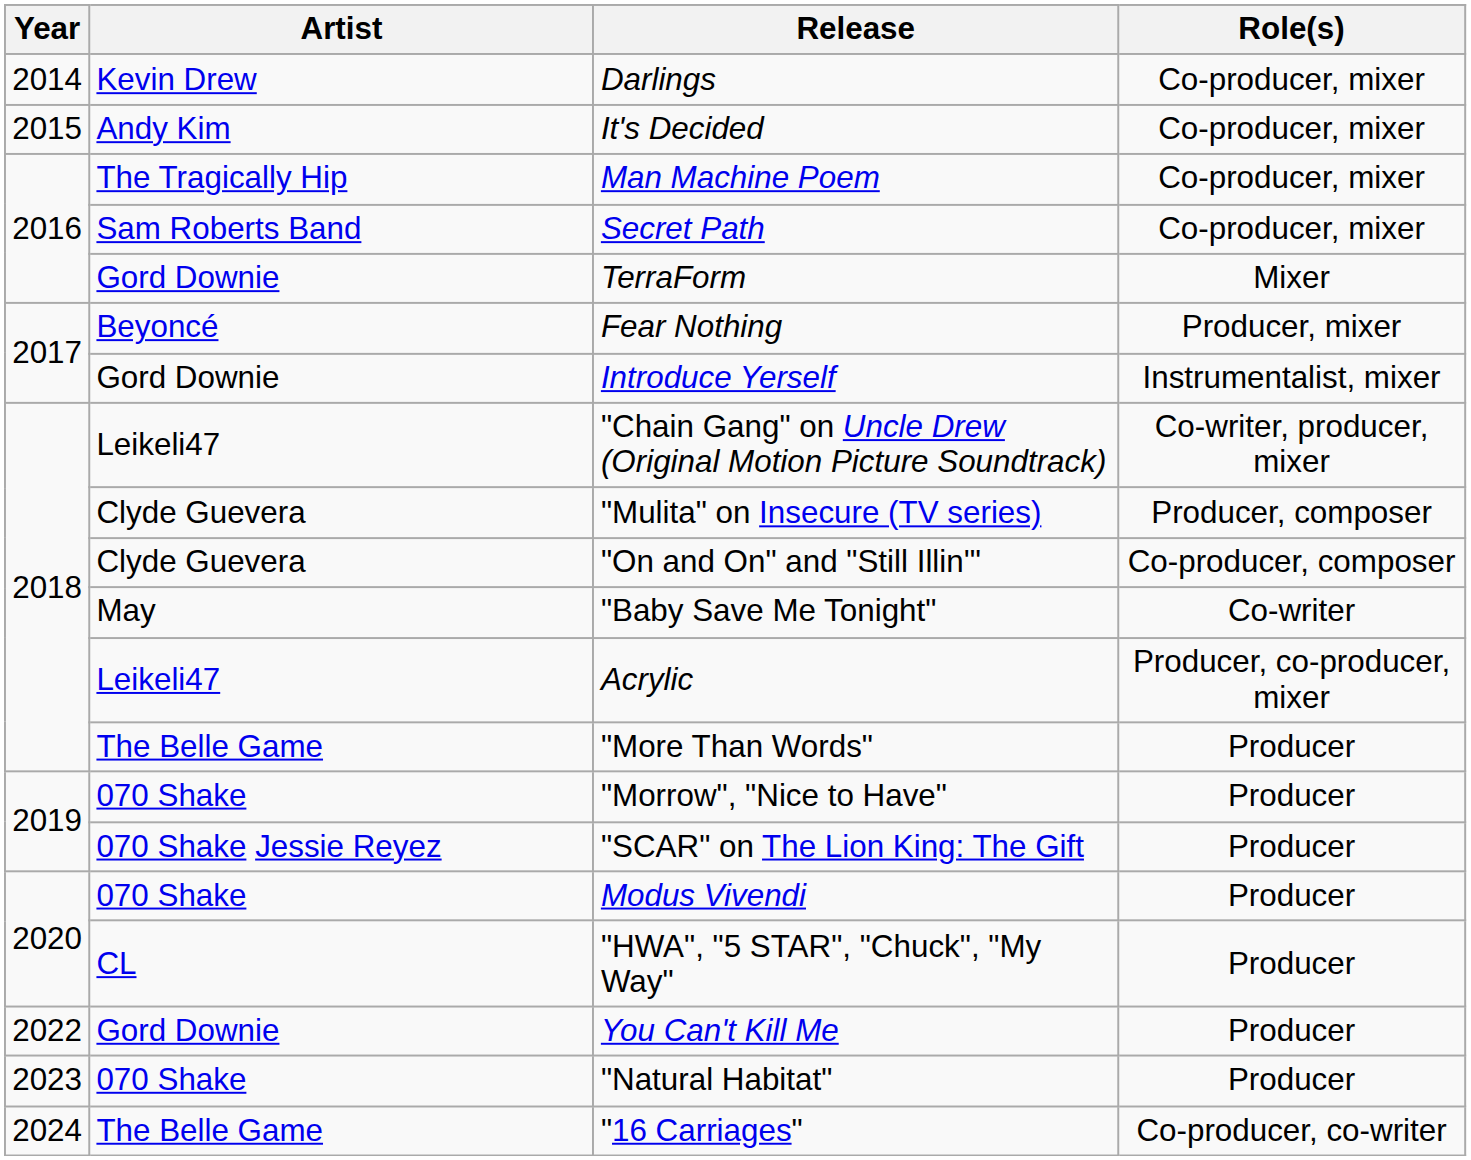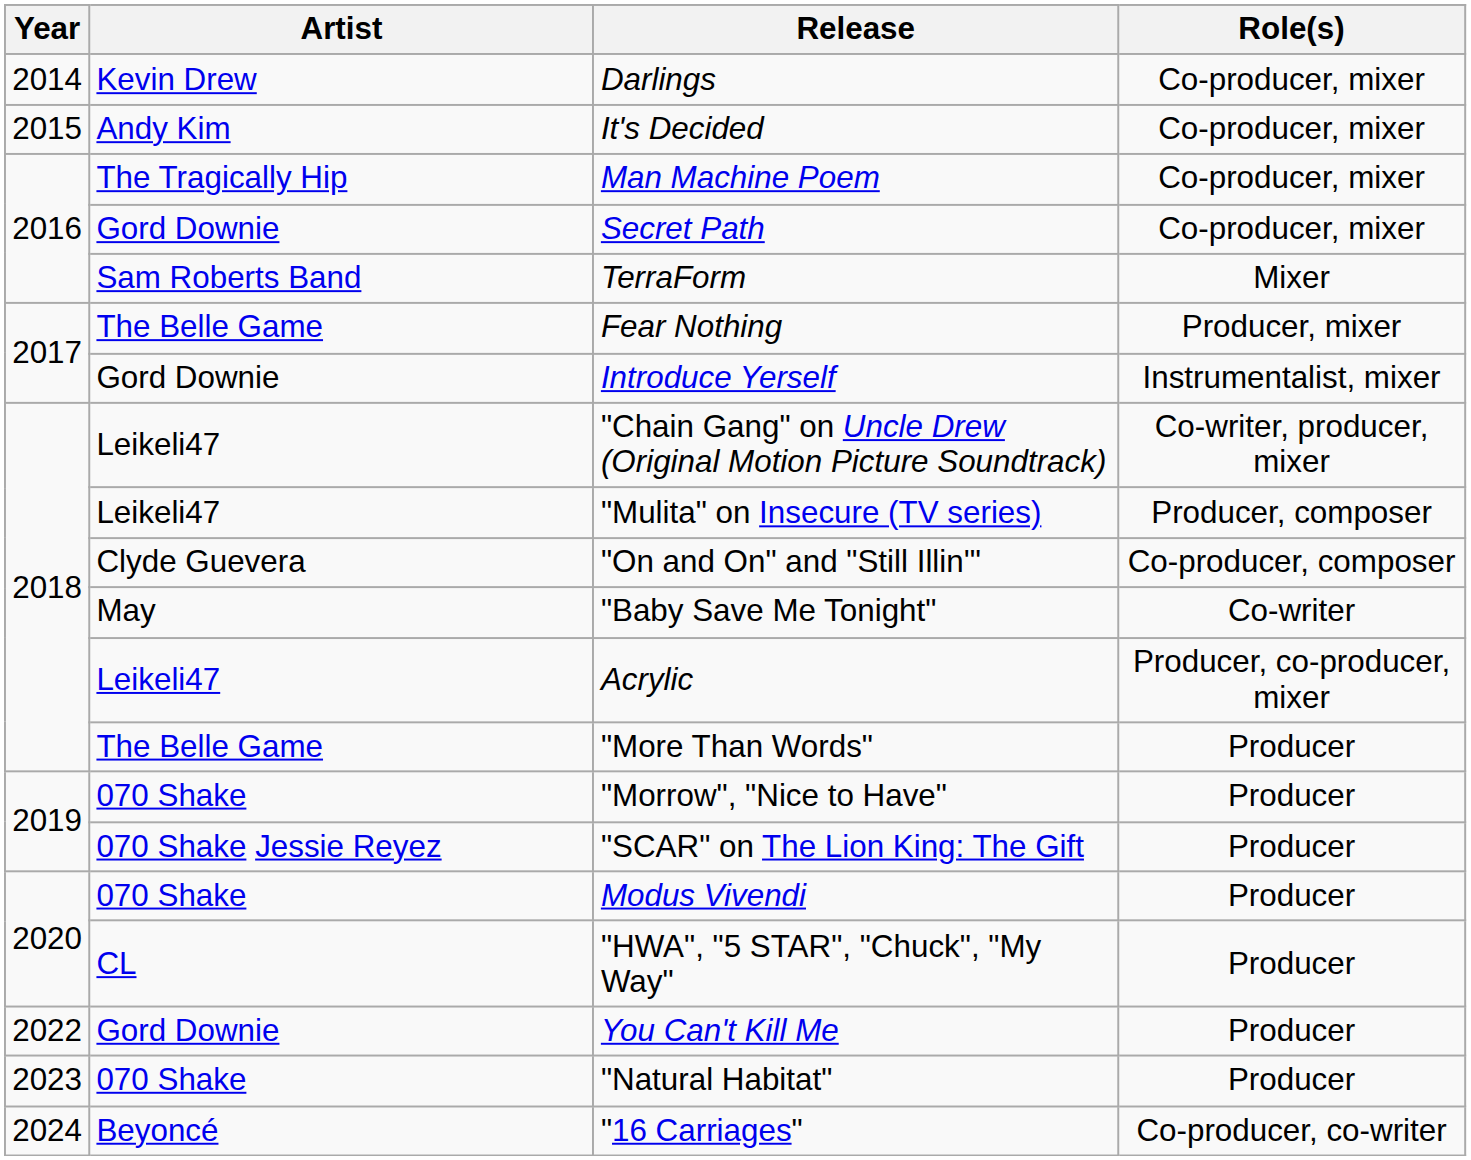Secret Path | Artist: Sam Roberts Band -> Gord Downie
TerraForm | Artist: Gord Downie -> Sam Roberts Band
Fear Nothing | Artist: Beyoncé -> The Belle Game
"Mulita" on Insecure (TV series) | Artist: Clyde Guevera -> Leikeli47
"16 Carriages" | Artist: The Belle Game -> Beyoncé
